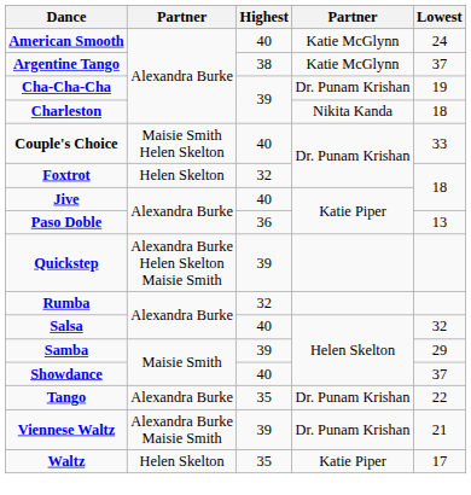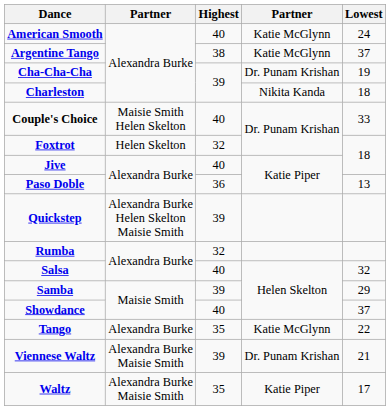Tango | column 4: Dr. Punam Krishan -> Katie McGlynn
Waltz | column 2: Helen Skelton -> Alexandra Burke Maisie Smith
